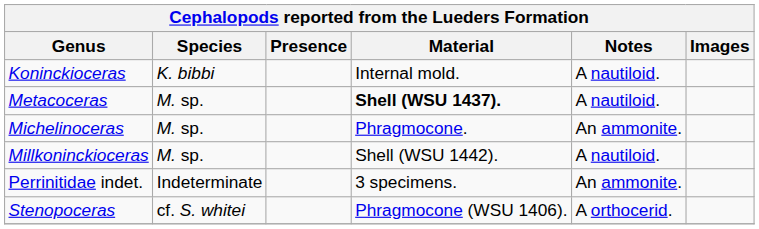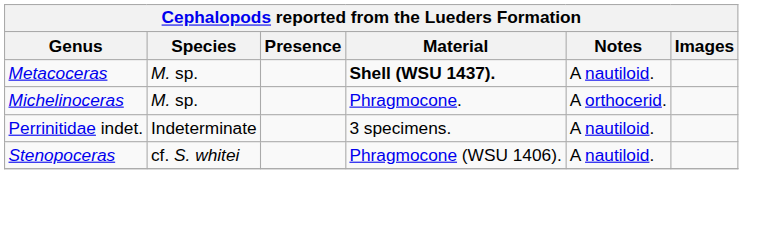- row: Koninckioceras | K. bibbi | Internal mold. | A nautiloid.
Michelinoceras | Notes: An ammonite. -> A orthocerid.
- row: Millkoninckioceras | M. sp. | Shell (WSU 1442). | A nautiloid.
Perrinitidae indet. | Notes: An ammonite. -> A nautiloid.
Stenopoceras | Notes: A orthocerid. -> A nautiloid.
